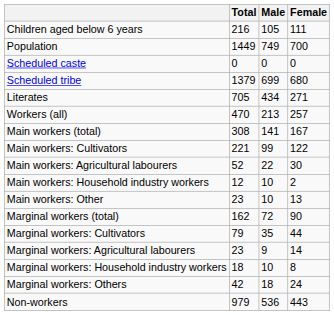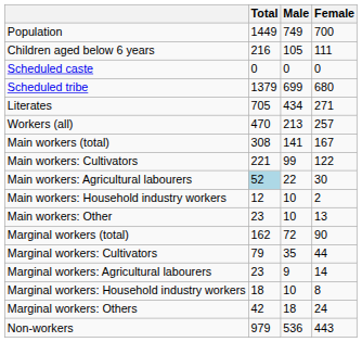rows swapped: Population <-> Children aged below 6 years
Main workers: Agricultural labourers | Total: no background -> lightblue background
